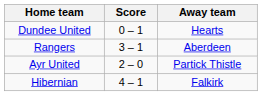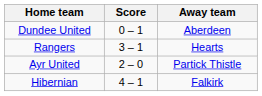Dundee United | Away team: Hearts -> Aberdeen
Rangers | Away team: Aberdeen -> Hearts
